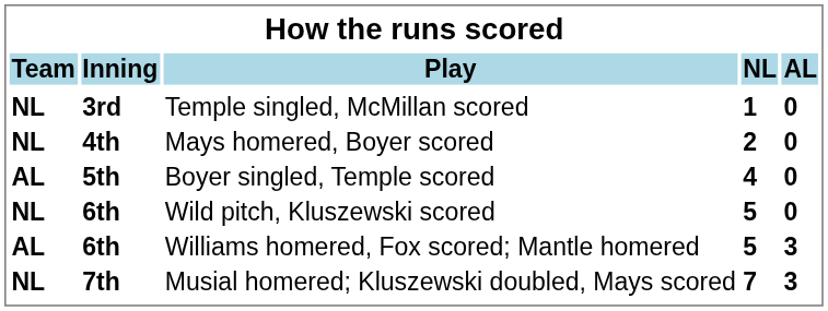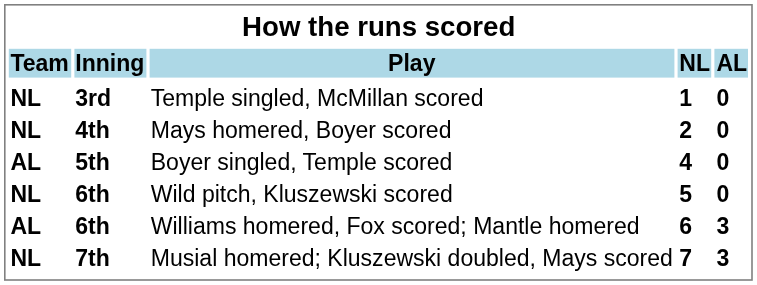Williams homered, Fox scored; Mantle homered | NL: 5 -> 6
